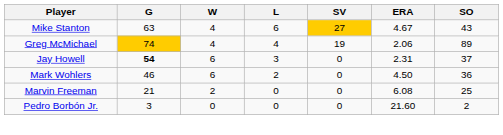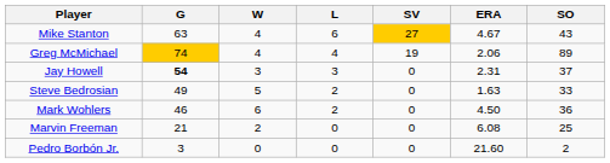Jay Howell | W: 6 -> 3
+ row: Steve Bedrosian | 49 | 5 | 2 | 0 | 1.63 | 33
